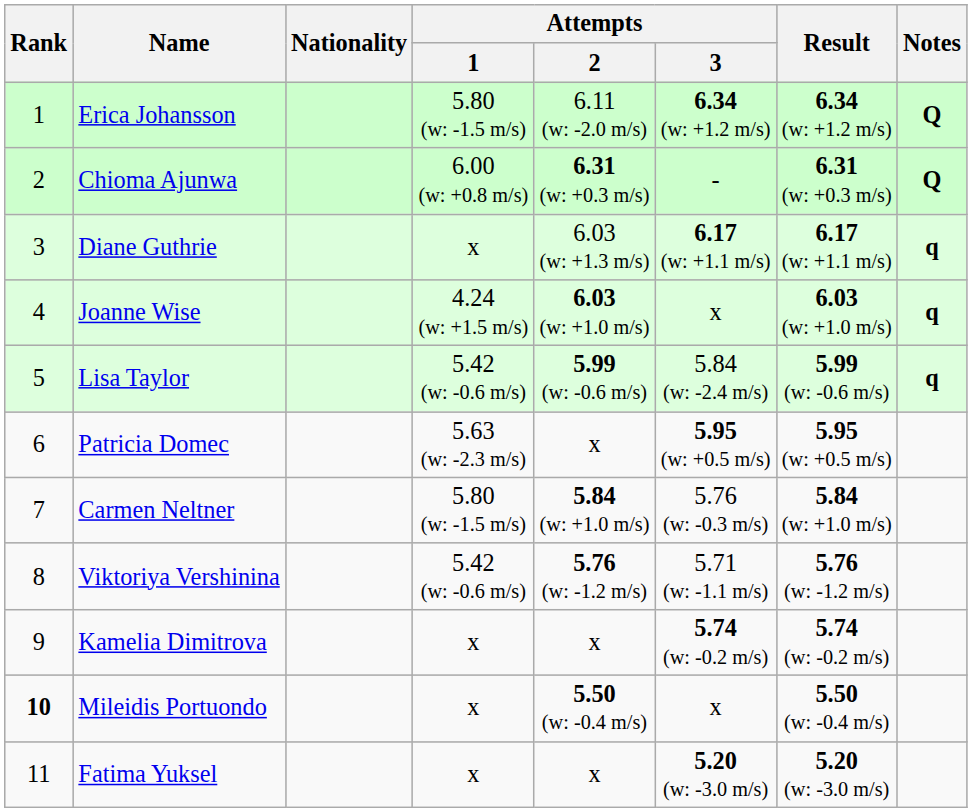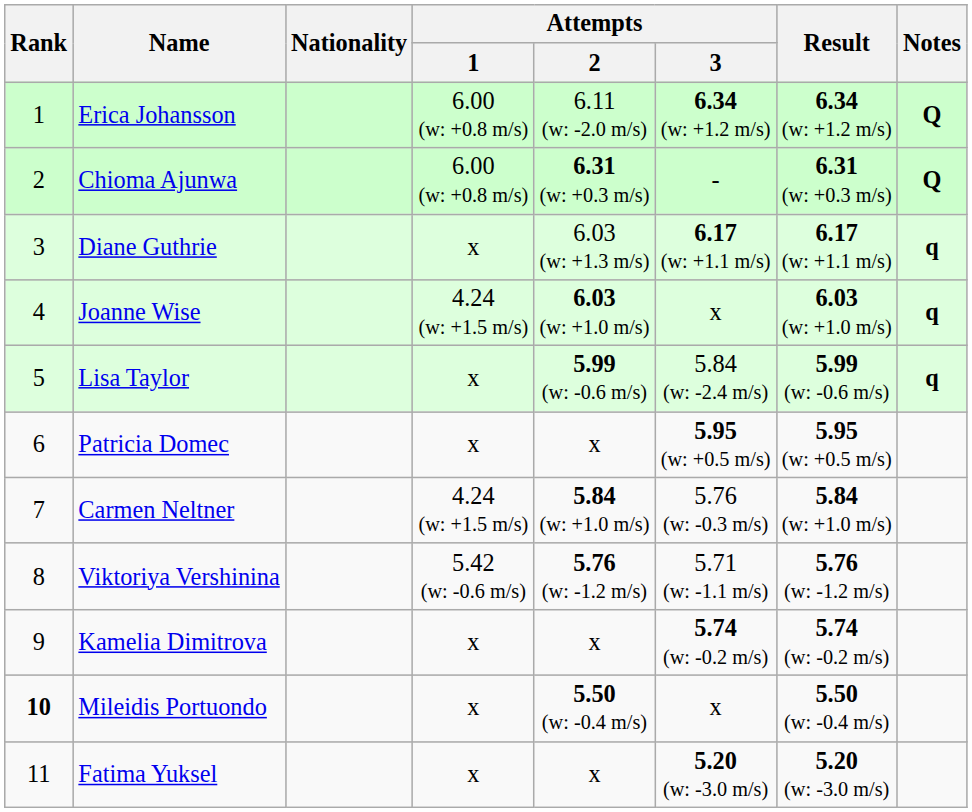Erica Johansson | Attempts / 1: 5.80 (w: -1.5 m/s) -> 6.00 (w: +0.8 m/s)
Lisa Taylor | Attempts / 1: 5.42 (w: -0.6 m/s) -> x
Patricia Domec | Attempts / 1: 5.63 (w: -2.3 m/s) -> x
Carmen Neltner | Attempts / 1: 5.80 (w: -1.5 m/s) -> 4.24 (w: +1.5 m/s)
